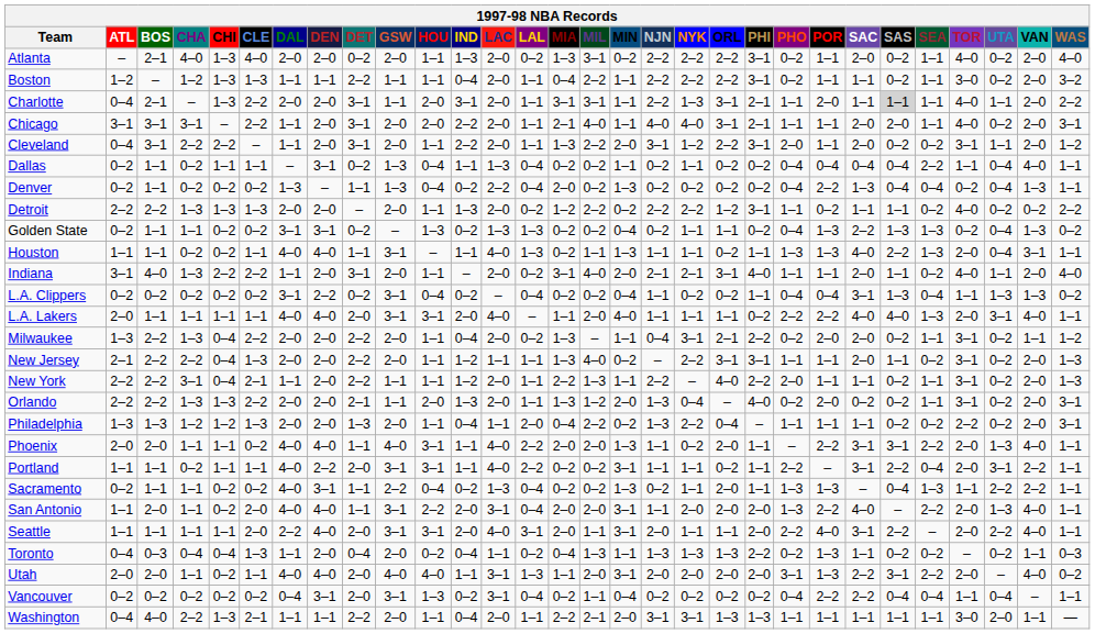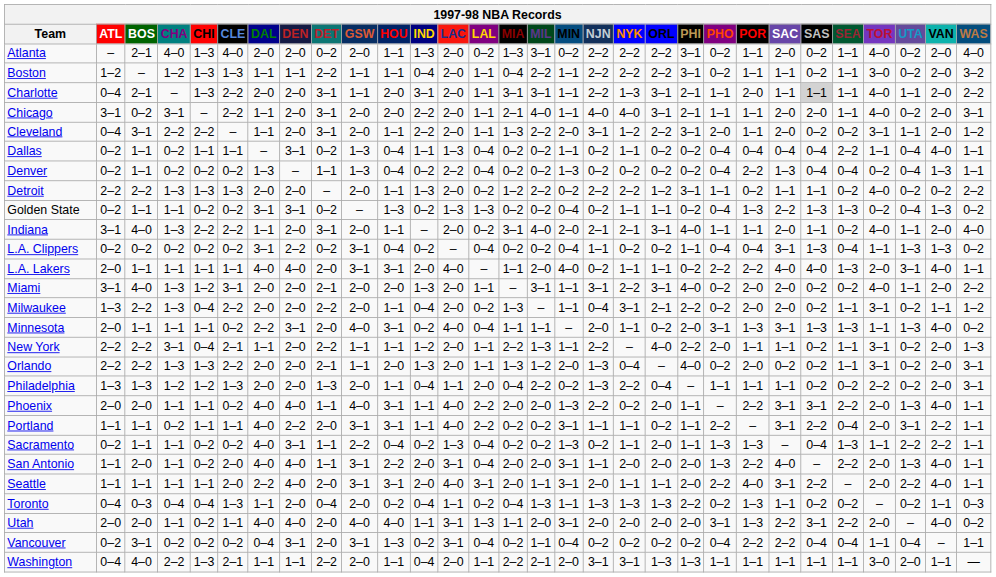Chicago | BOS: 3–1 -> 0–2
Denver | MIA: 2–0 -> 0–2
- row: Houston | 1–1 | 1–1 | 0–2 | 0–2 | 1–1 | 4–0 | 4–0 | 1–1 | 3–1 | – | 1–1 | 4–0 | 1–3 | 0–2 | 1–1 | 1–3 | 1–1 | 1–1 | 0–2 | 1–1 | 1–3 | 1–3 | 4–0 | 2–2 | 1–3 | 2–0 | 0–4 | 3–1 | 1–1
L.A. Lakers | NJN: 1–1 -> 0–2
+ row: Miami | 3–1 | 4–0 | 1–3 | 1–2 | 3–1 | 2–0 | 2–0 | 2–1 | 2–0 | 2–0 | 1–3 | 2–0 | 1–1 | – | 3–1 | 1–1 | 3–1 | 2–2 | 3–1 | 4–0 | 0–2 | 2–0 | 2–0 | 0–2 | 0–2 | 4–0 | 1–1 | 2–0 | 2–2
+ row: Minnesota | 2–0 | 1–1 | 1–1 | 1–1 | 0–2 | 2–2 | 3–1 | 2–0 | 4–0 | 3–1 | 0–2 | 4–0 | 0–4 | 1–1 | 1–1 | – | 2–0 | 1–1 | 0–2 | 2–0 | 3–1 | 1–3 | 3–1 | 1–3 | 1–3 | 1–1 | 1–3 | 4–0 | 0–2
- row: New Jersey | 2–1 | 2–2 | 2–2 | 0–4 | 1–3 | 2–0 | 2–0 | 2–2 | 2–0 | 1–1 | 1–2 | 1–1 | 1–1 | 1–3 | 4–0 | 0–2 | – | 2–2 | 3–1 | 3–1 | 1–1 | 1–1 | 2–0 | 1–1 | 0–2 | 3–1 | 0–2 | 2–0 | 1–3
Phoenix | NJN: 1–1 -> 2–2
Vancouver | BOS: 0–2 -> 3–1
